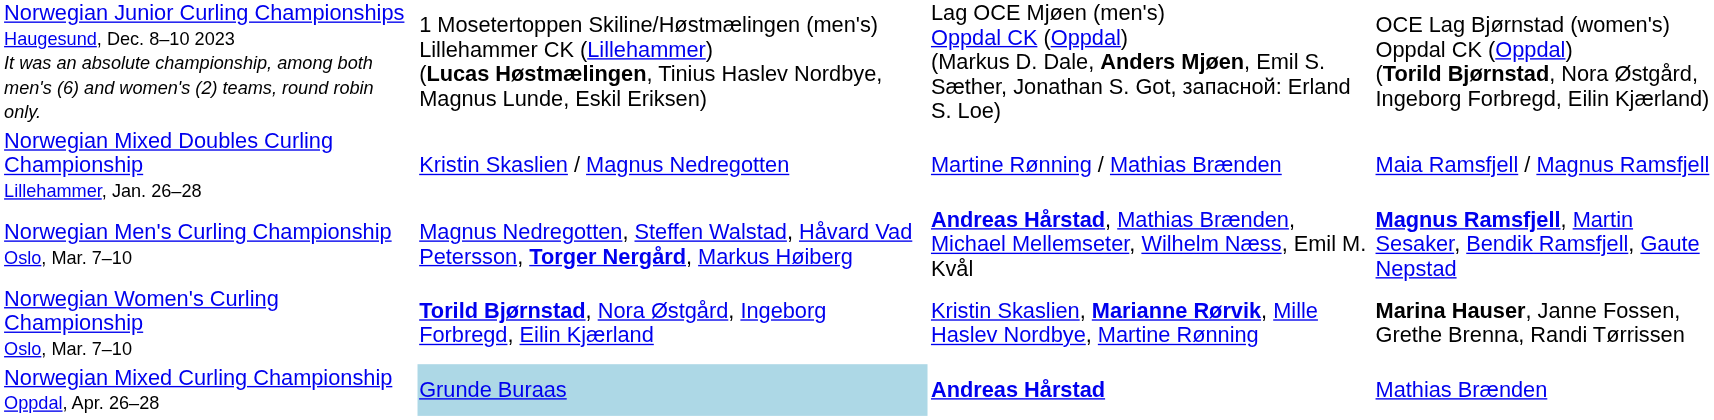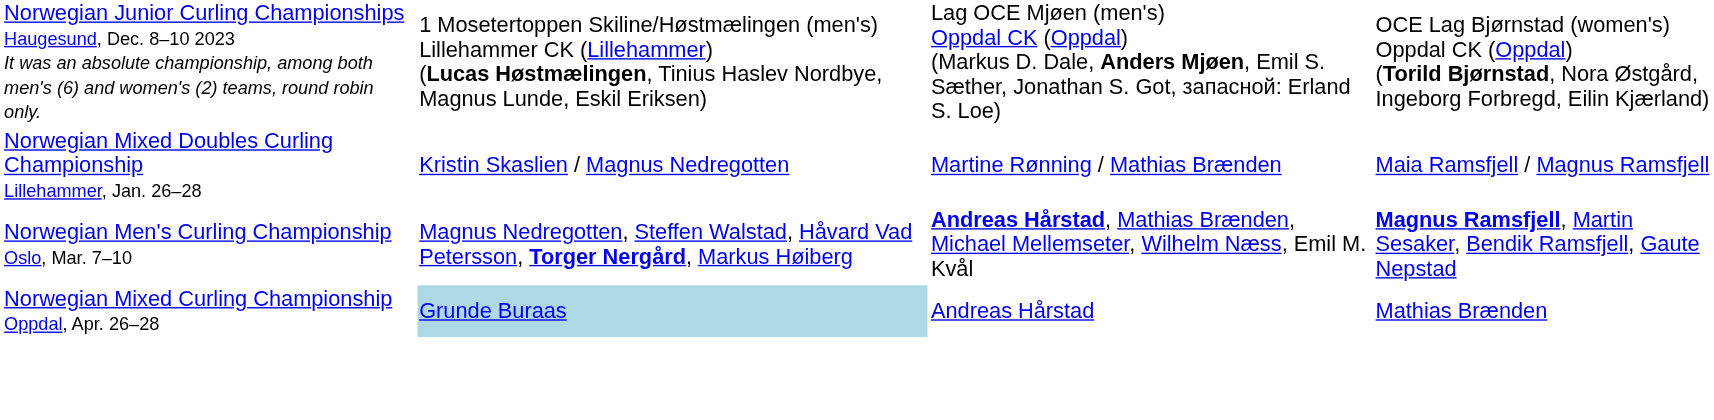- row: Norwegian Women's Curling Championship Oslo, Mar. 7–10 | Torild Bjørnstad, Nora Østgård, Ingeborg Forbregd, Eilin Kjærland | Kristin Skaslien, Marianne Rørvik, Mille Haslev Nordbye, Martine Rønning | Marina Hauser, Janne Fossen, Grethe Brenna, Randi Tørrissen
Norwegian Mixed Curling Championship Oppdal, Apr. 26–28 | column 3: bold -> normal
